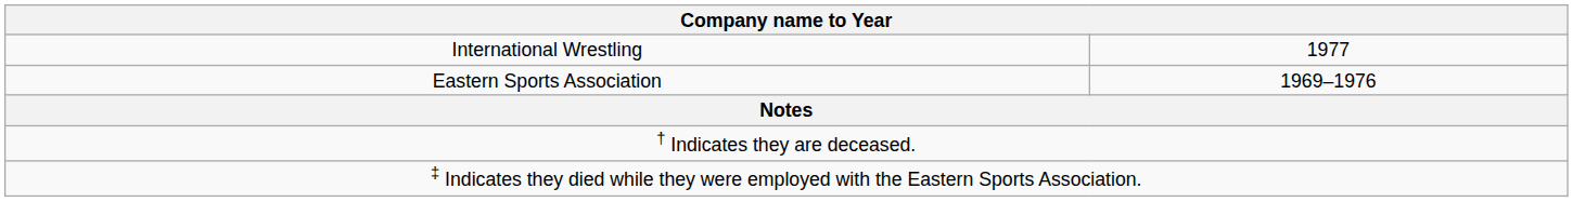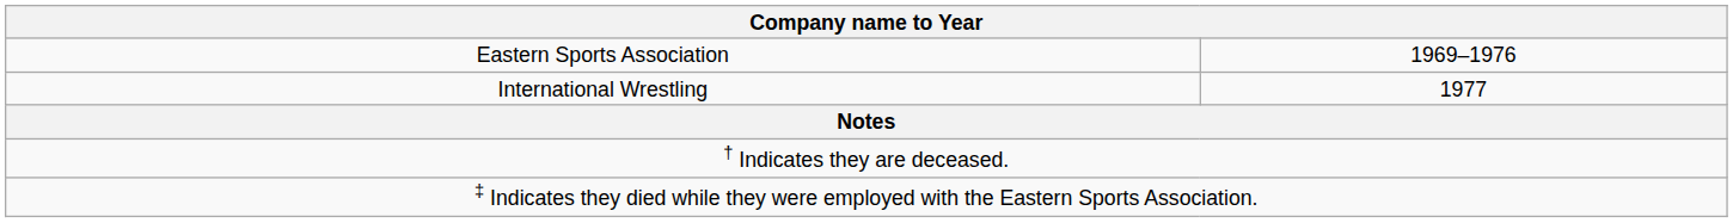rows swapped: Eastern Sports Association <-> International Wrestling
